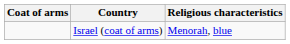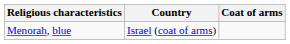columns swapped: Coat of arms <-> Religious characteristics
